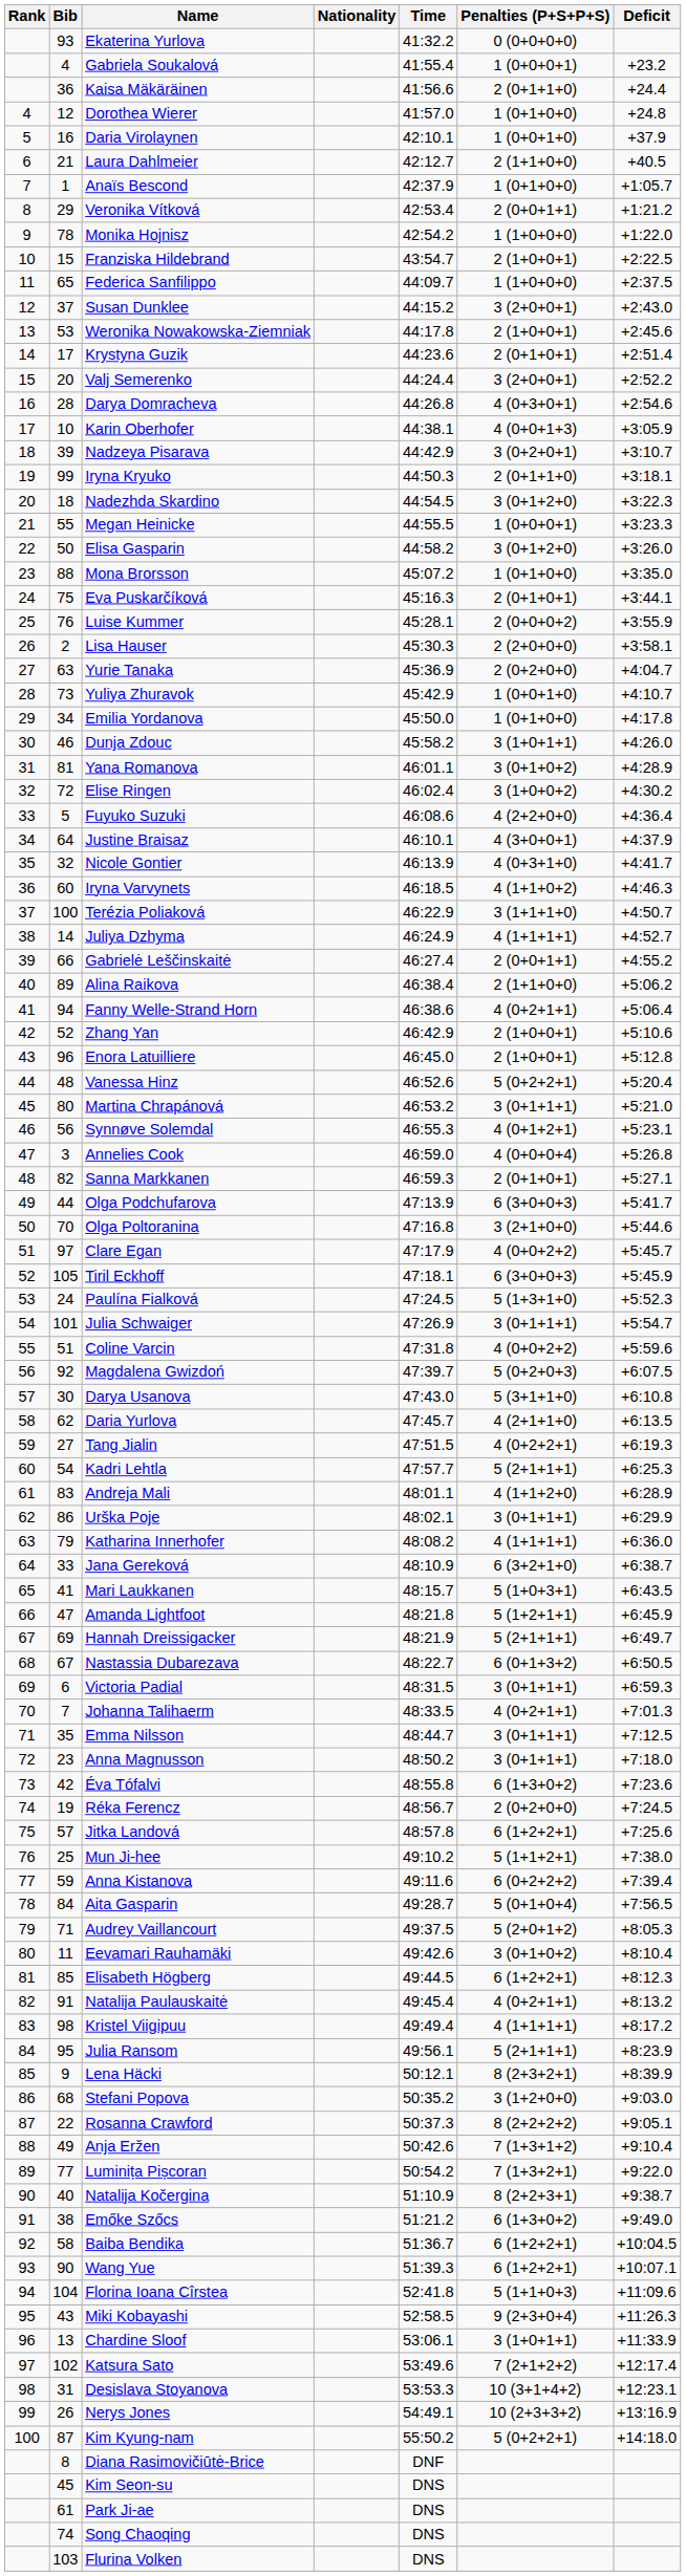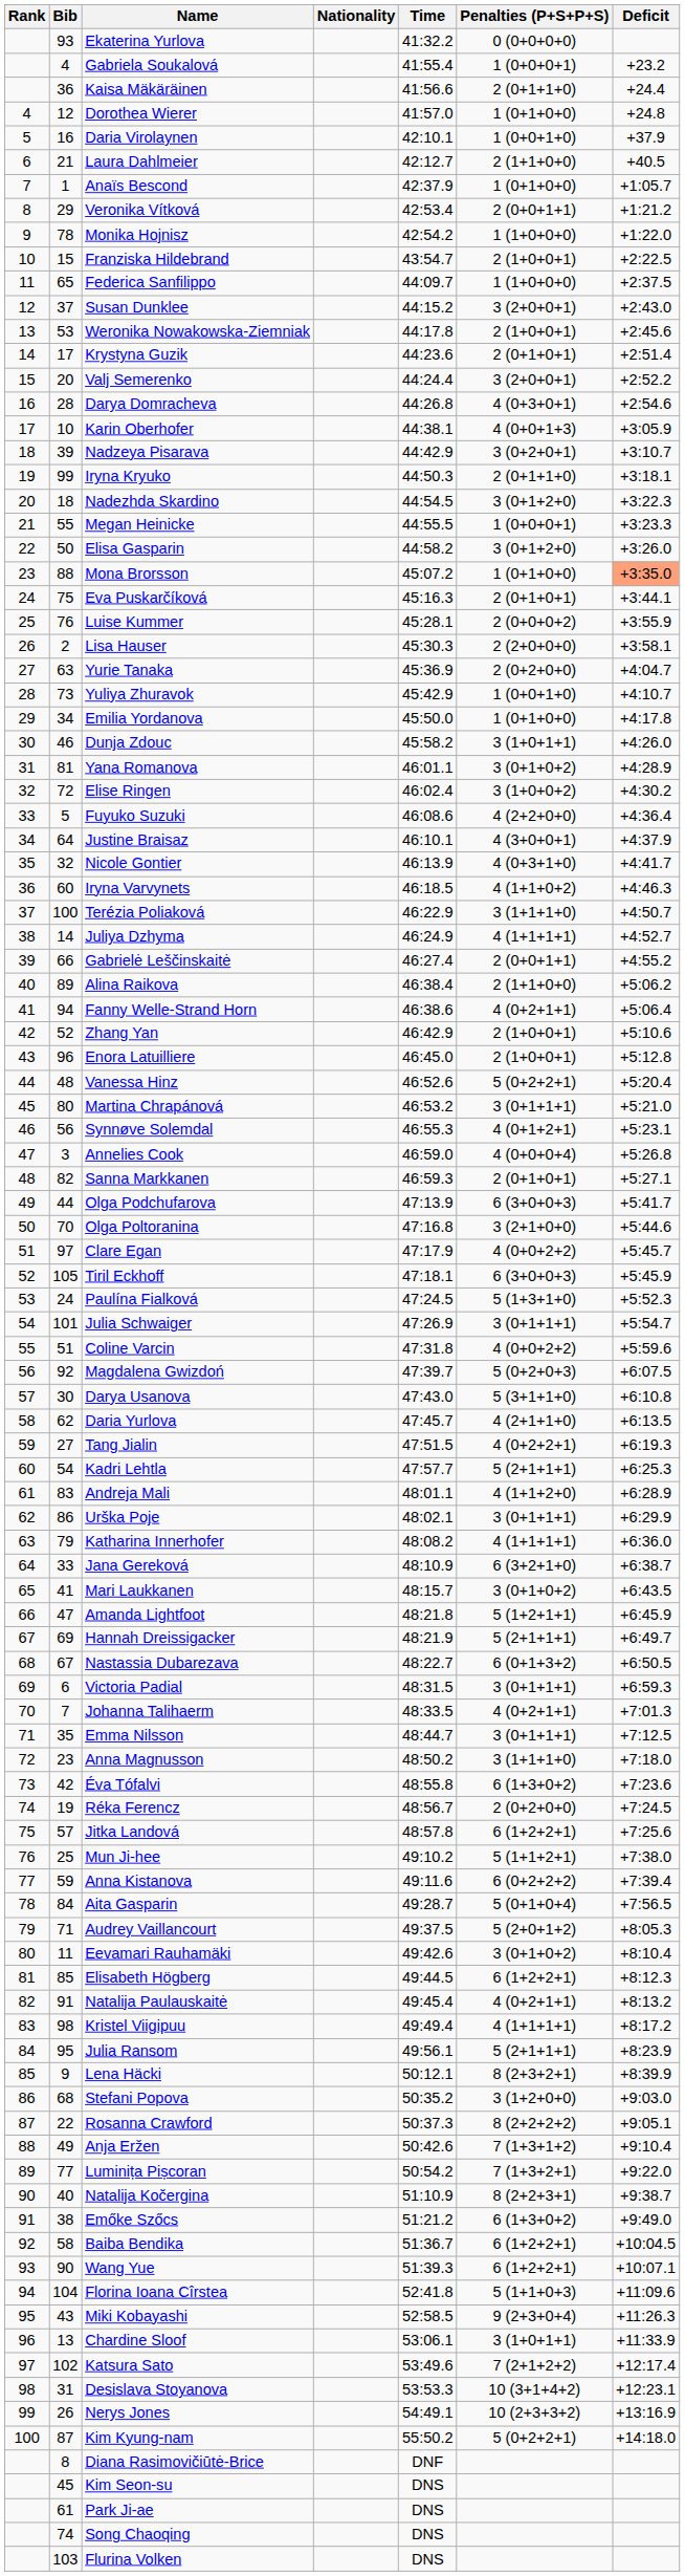Mona Brorsson | Deficit: no background -> lightsalmon background
Mari Laukkanen | Penalties (P+S+P+S): 5 (1+0+3+1) -> 3 (0+1+0+2)
Anna Magnusson | Penalties (P+S+P+S): 3 (0+1+1+1) -> 3 (1+1+1+0)
